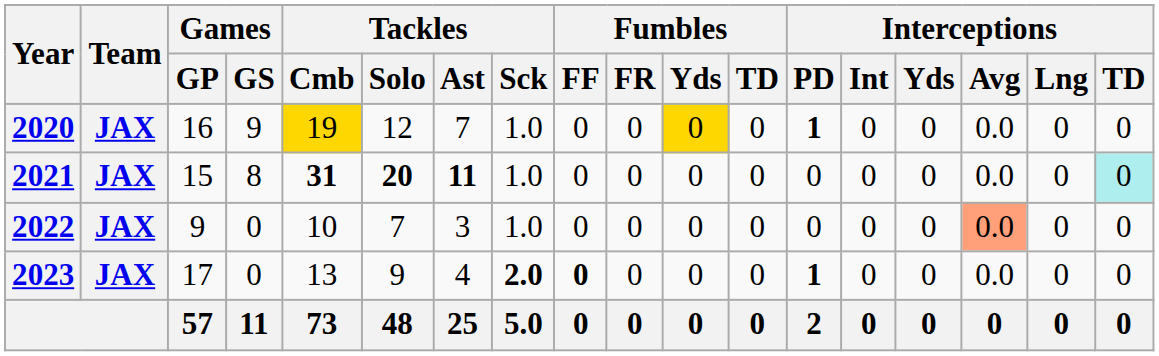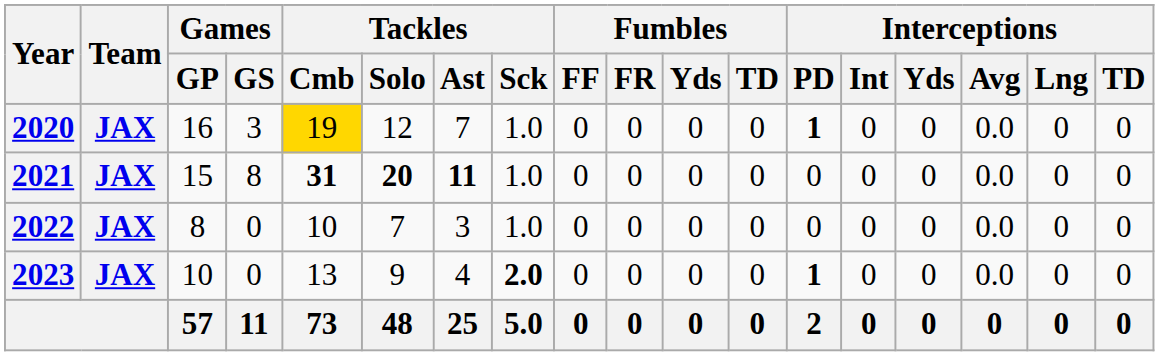2020 | Games / GS: 9 -> 3
2020 | Fumbles / Yds: gold background -> no background
2021 | Interceptions / TD: paleturquoise background -> no background
2022 | Games / GP: 9 -> 8
2022 | Interceptions / Avg: lightsalmon background -> no background
2023 | Games / GP: 17 -> 10
2023 | Fumbles / FF: bold -> normal
